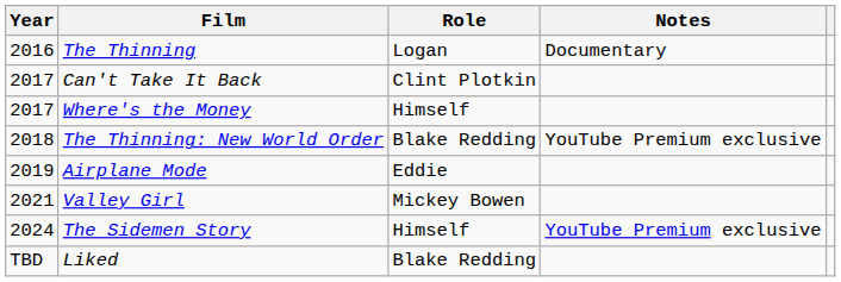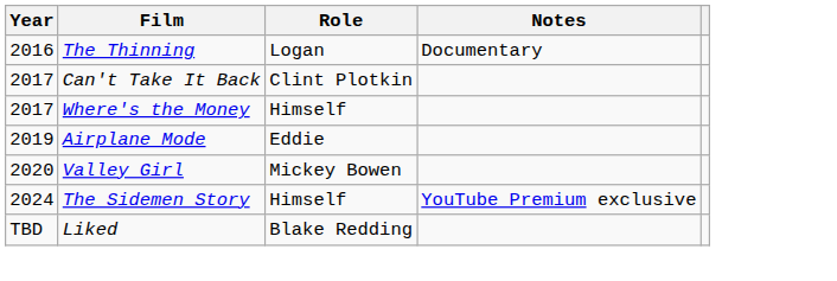- row: 2018 | The Thinning: New World Order | Blake Redding | YouTube Premium exclusive
Valley Girl | Year: 2021 -> 2020
